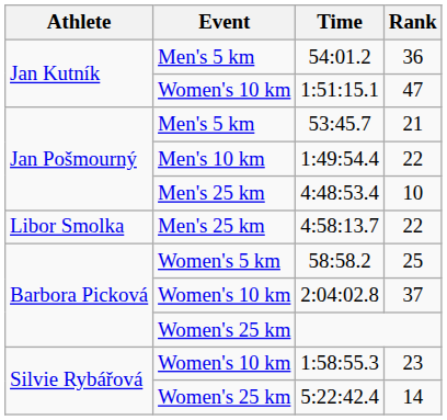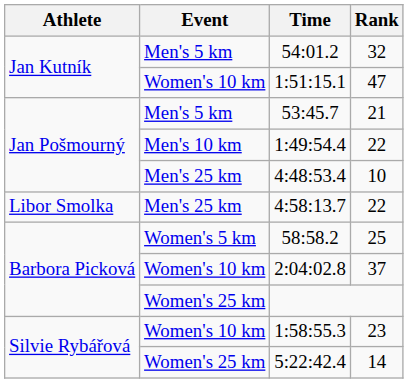54:01.2 | Rank: 36 -> 32
